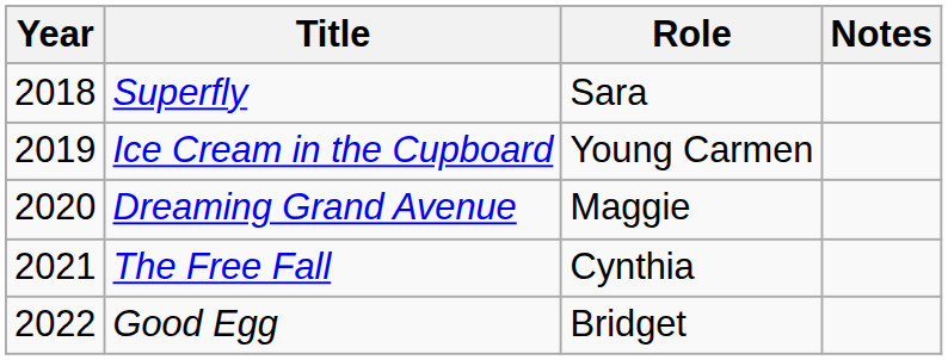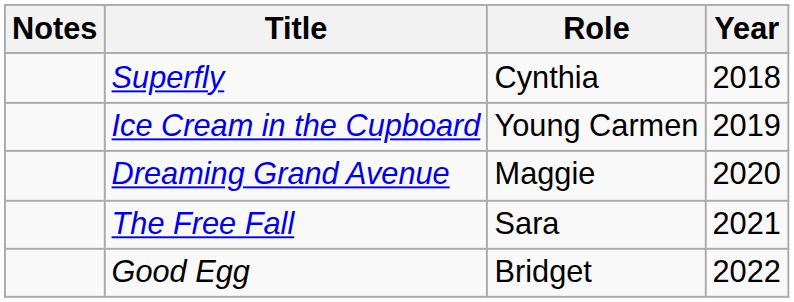columns swapped: Year <-> Notes
Superfly | Role: Sara -> Cynthia
The Free Fall | Role: Cynthia -> Sara
